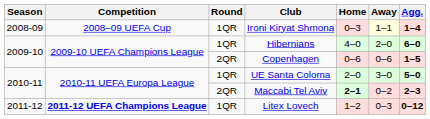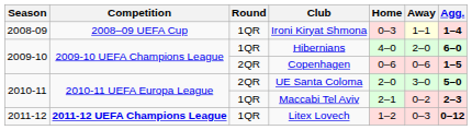UE Santa Coloma | Round: 1QR -> 2QR
Maccabi Tel Aviv | Round: 2QR -> 1QR
Maccabi Tel Aviv | Home: bold -> normal
